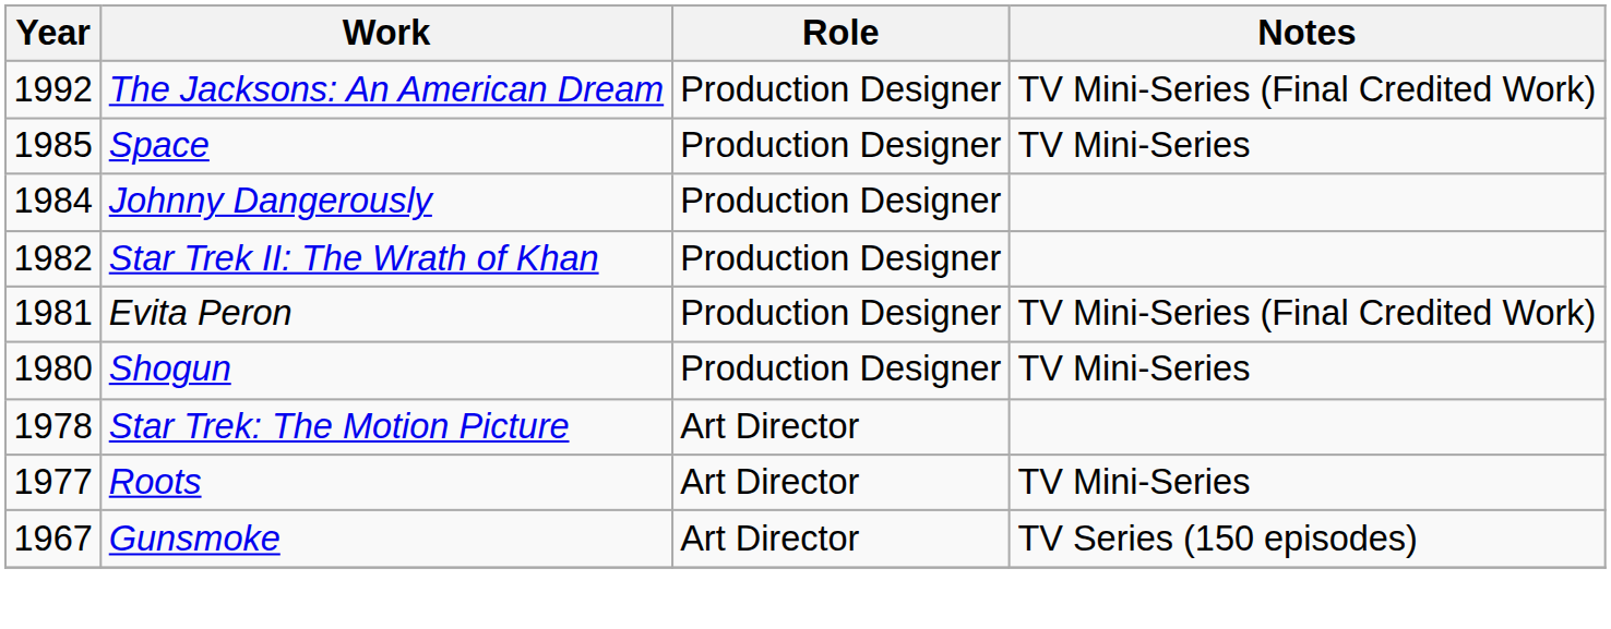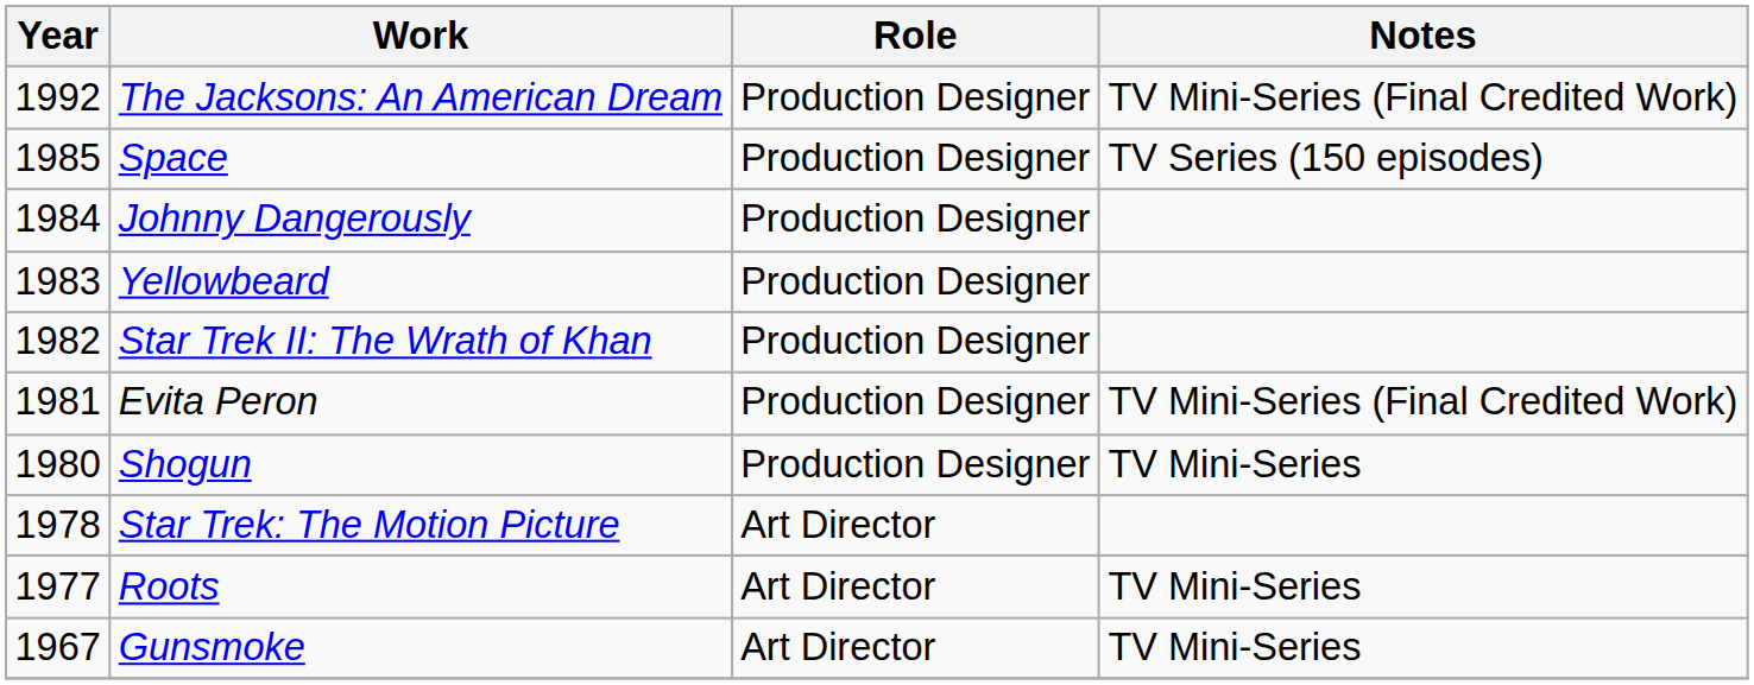Space | Notes: TV Mini-Series -> TV Series (150 episodes)
+ row: 1983 | Yellowbeard | Production Designer
Gunsmoke | Notes: TV Series (150 episodes) -> TV Mini-Series
